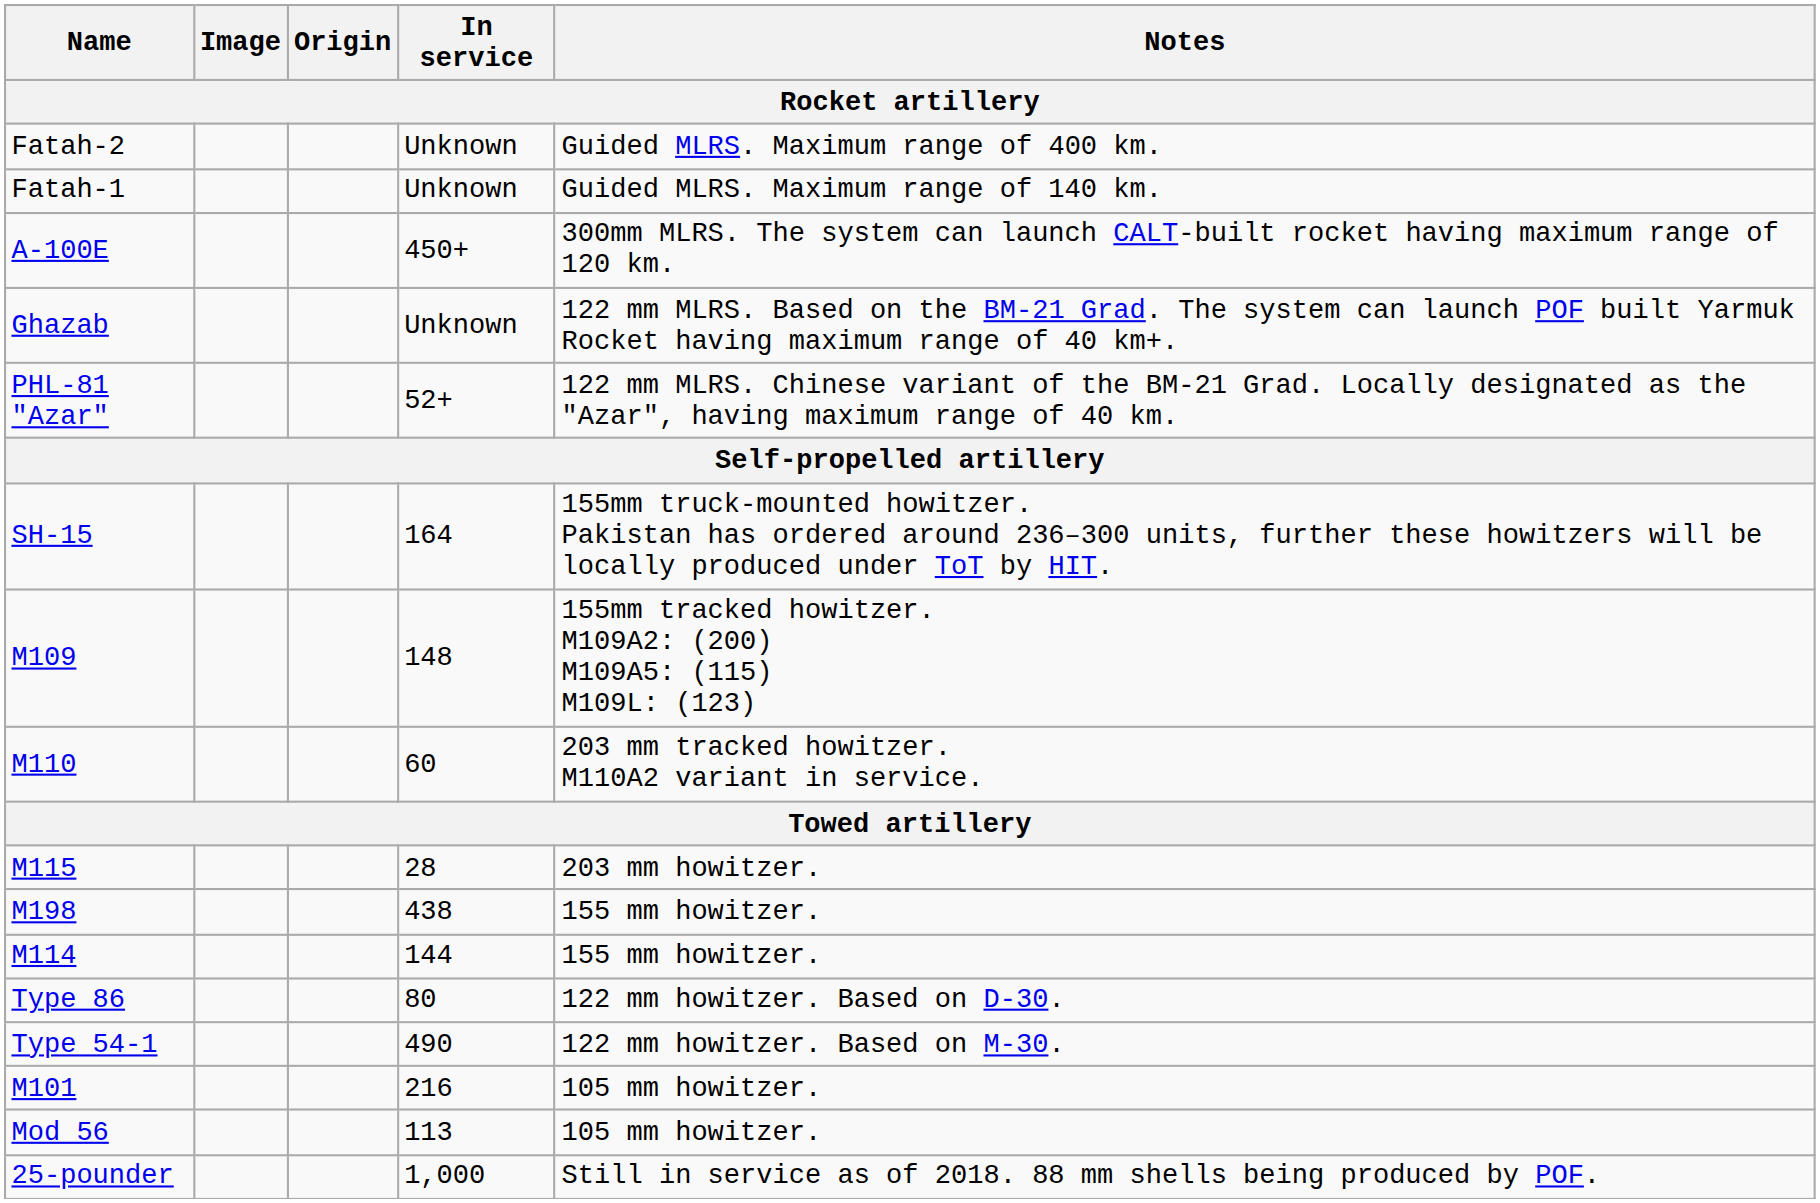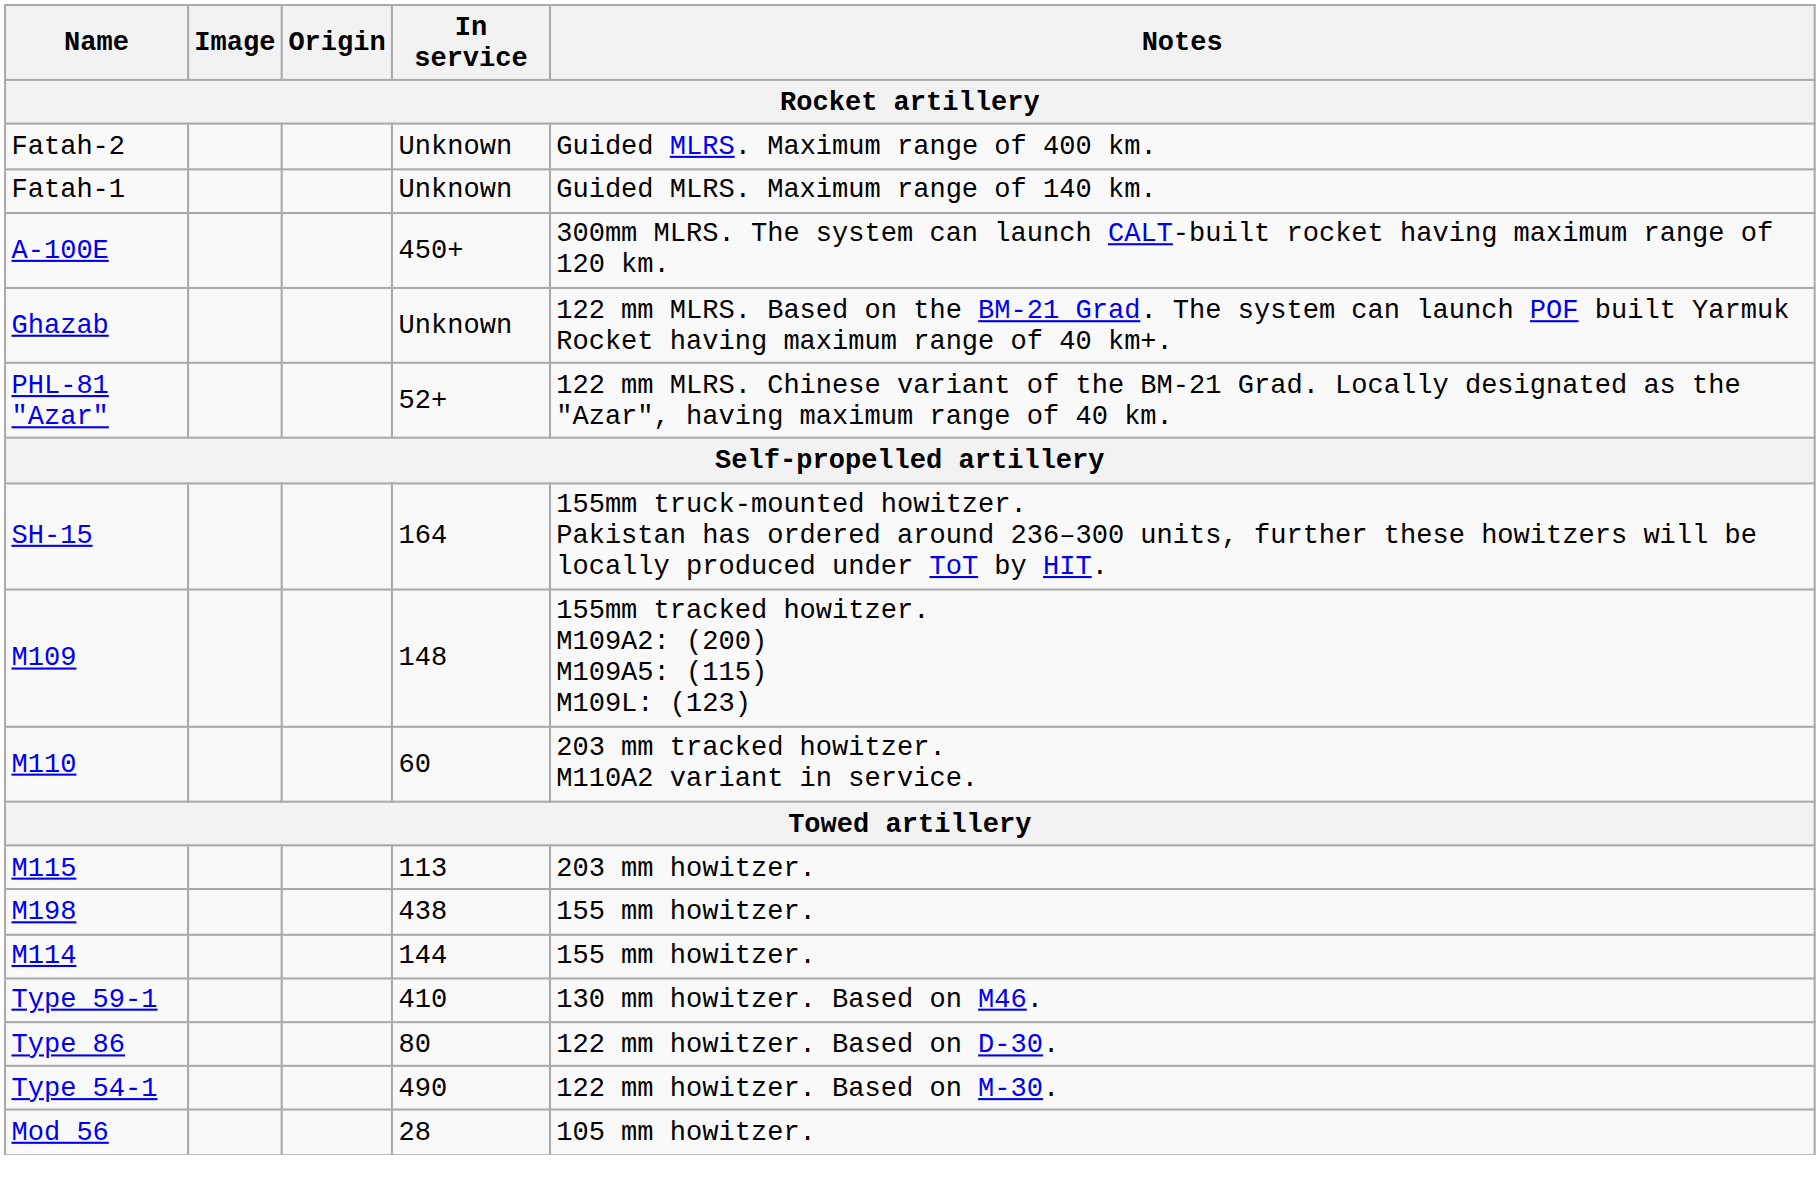M115 | In service: 28 -> 113
+ row: Type 59-1 | 410 | 130 mm howitzer. Based on M46.
- row: M101 | 216 | 105 mm howitzer.
Mod 56 | In service: 113 -> 28
- row: 25-pounder | 1,000 | Still in service as of 2018. 88 mm shells being produced by POF.
